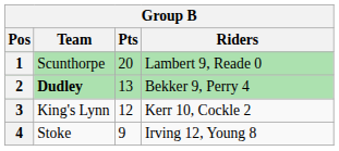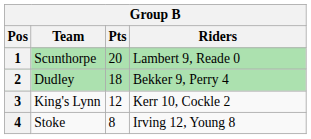2 | Team: bold -> normal
2 | Pts: 13 -> 18
4 | Pts: 9 -> 8
